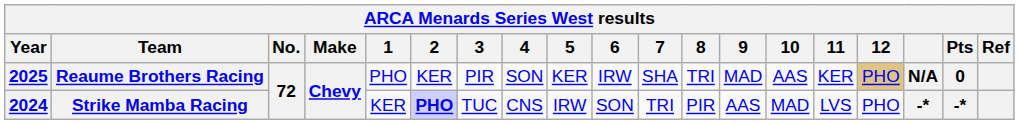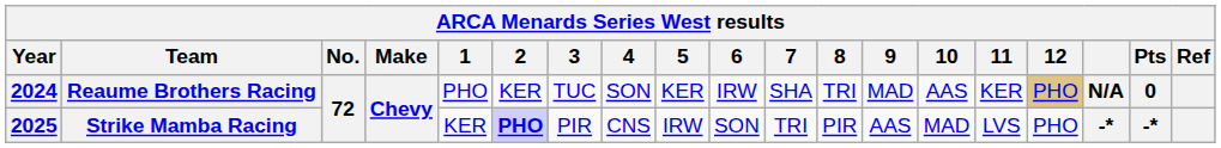Reaume Brothers Racing | Year: 2025 -> 2024
Reaume Brothers Racing | 3: PIR -> TUC
Strike Mamba Racing | Year: 2024 -> 2025
Strike Mamba Racing | 3: TUC -> PIR
